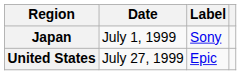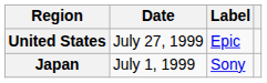rows swapped: Japan <-> United States
